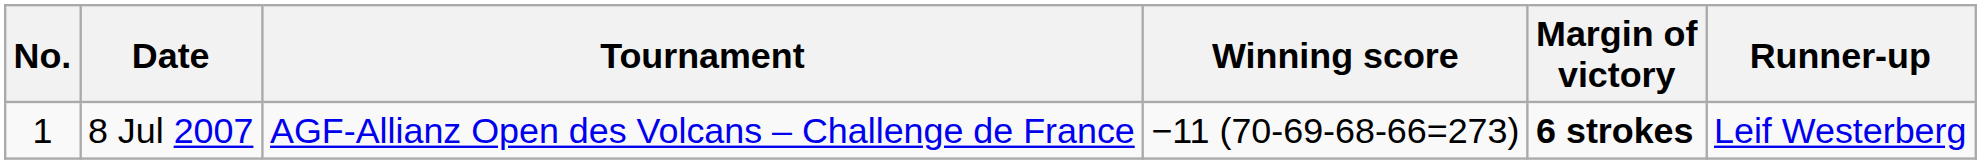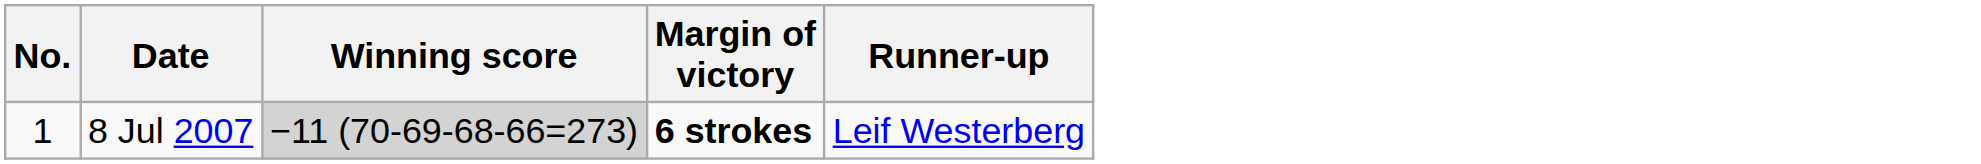- column: Tournament | AGF-Allianz Open des Volcans – Challenge de France
8 Jul 2007 | Winning score: no background -> lightgrey background
